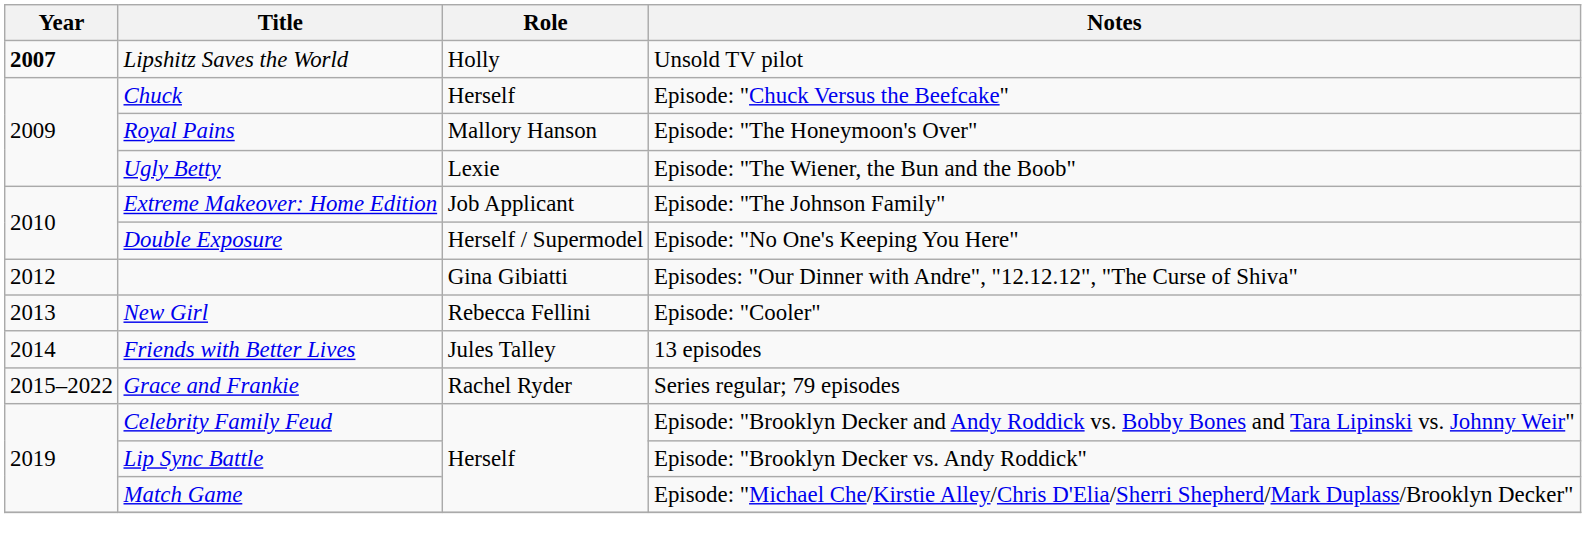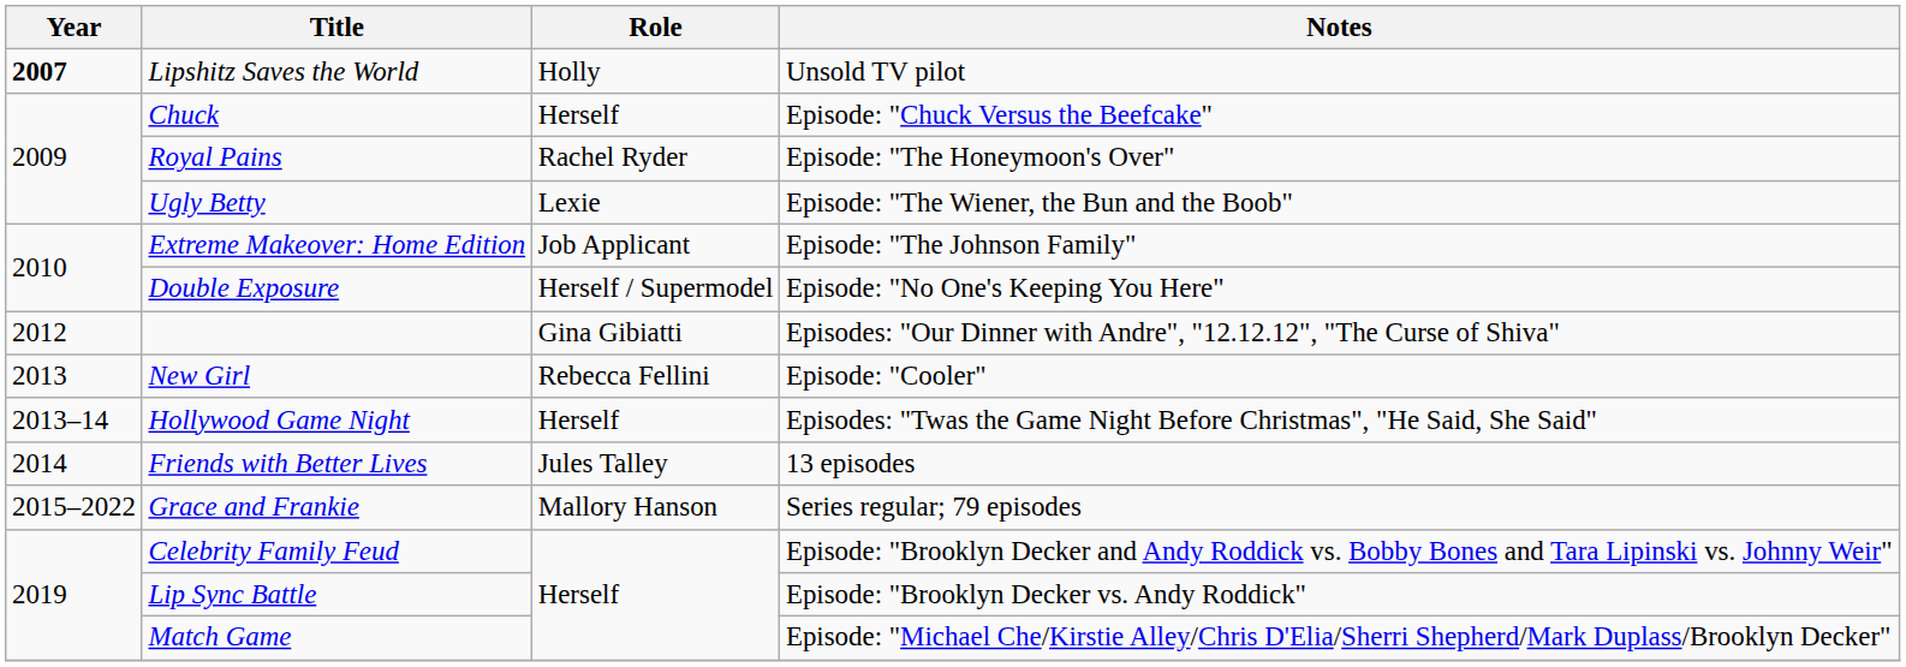Royal Pains | Role: Mallory Hanson -> Rachel Ryder
+ row: 2013–14 | Hollywood Game Night | Herself | Episodes: "Twas the Game Night Before Christmas", "He Said, She Said"
Grace and Frankie | Role: Rachel Ryder -> Mallory Hanson
